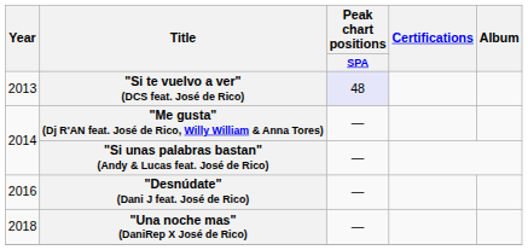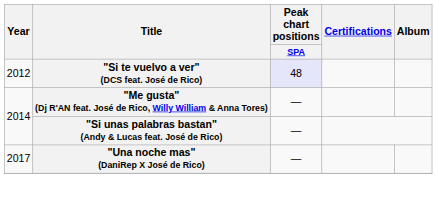"Si te vuelvo a ver" (DCS feat. José de Rico) | Year: 2013 -> 2012
- row: 2016 | "Desnúdate" (Dani J feat. José de Rico) | —
"Una noche mas" (DaniRep X José de Rico) | Year: 2018 -> 2017
